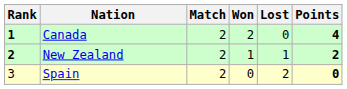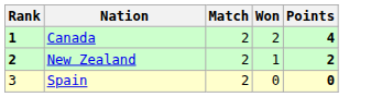- column: Lost | 0 | 1 | 2
